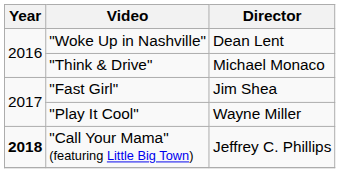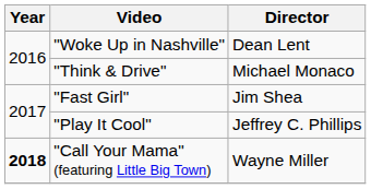"Play It Cool" | Director: Wayne Miller -> Jeffrey C. Phillips
"Call Your Mama" (featuring Little Big Town) | Director: Jeffrey C. Phillips -> Wayne Miller
